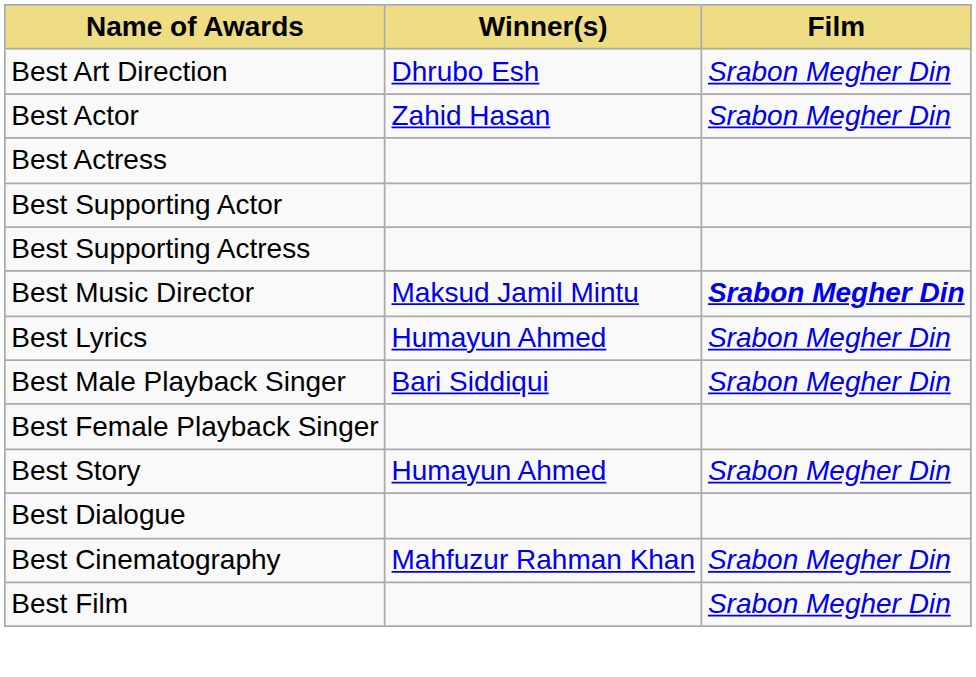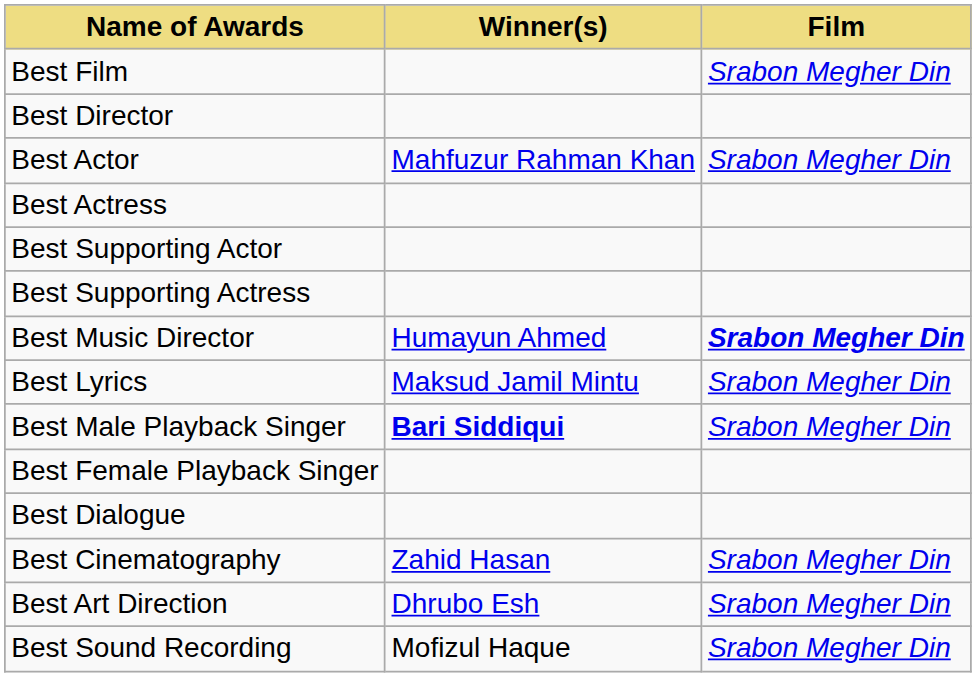rows swapped: Best Film <-> Best Art Direction
+ row: Best Director
Best Actor | Winner(s): Zahid Hasan -> Mahfuzur Rahman Khan
Best Music Director | Winner(s): Maksud Jamil Mintu -> Humayun Ahmed
Best Lyrics | Winner(s): Humayun Ahmed -> Maksud Jamil Mintu
Best Male Playback Singer | Winner(s): normal -> bold
- row: Best Story | Humayun Ahmed | Srabon Megher Din
Best Cinematography | Winner(s): Mahfuzur Rahman Khan -> Zahid Hasan
+ row: Best Sound Recording | Mofizul Haque | Srabon Megher Din
